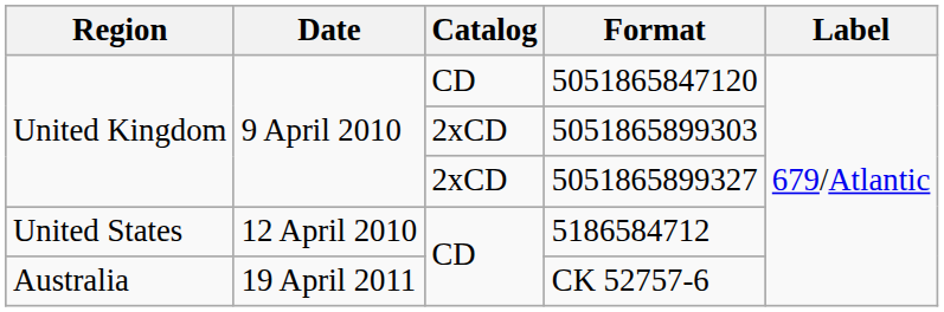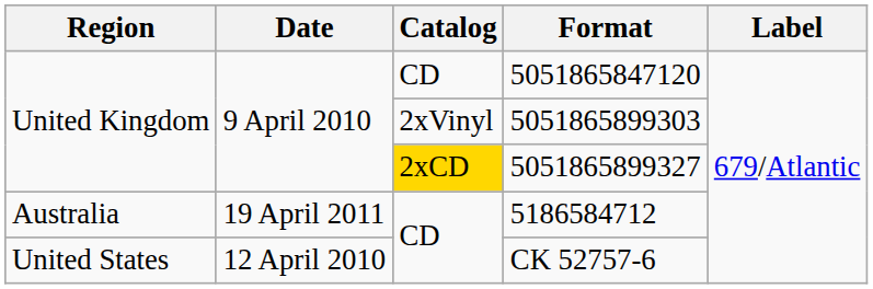5051865899303 | Catalog: 2xCD -> 2xVinyl
5051865899327 | Catalog: no background -> gold background
5186584712 | Region: United States -> Australia
5186584712 | Date: 12 April 2010 -> 19 April 2011
CK 52757-6 | Region: Australia -> United States
CK 52757-6 | Date: 19 April 2011 -> 12 April 2010
